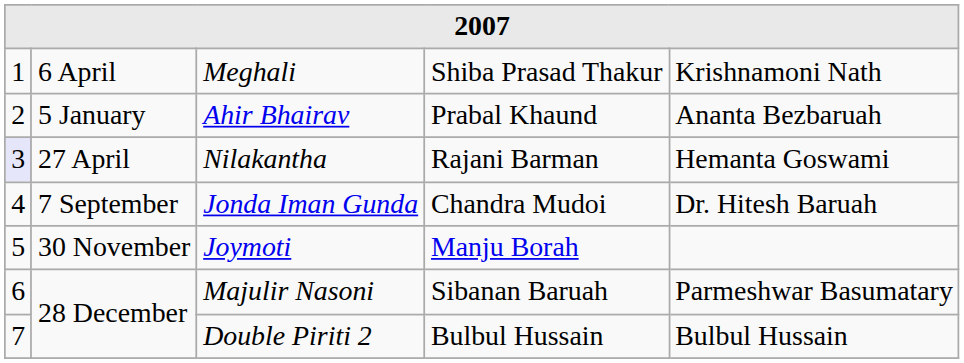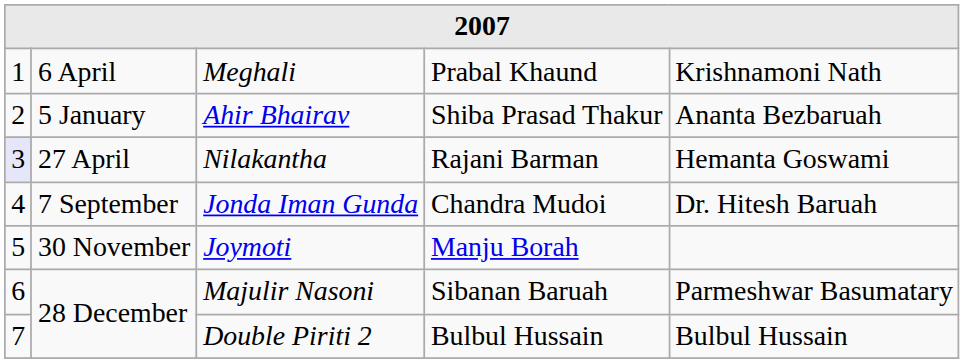Meghali | column 4: Shiba Prasad Thakur -> Prabal Khaund
Ahir Bhairav | column 4: Prabal Khaund -> Shiba Prasad Thakur
